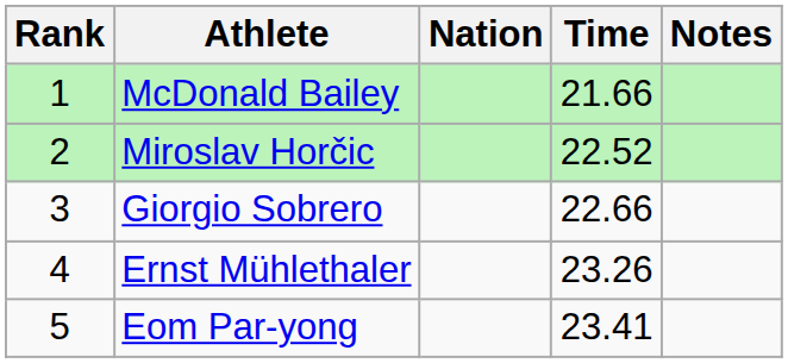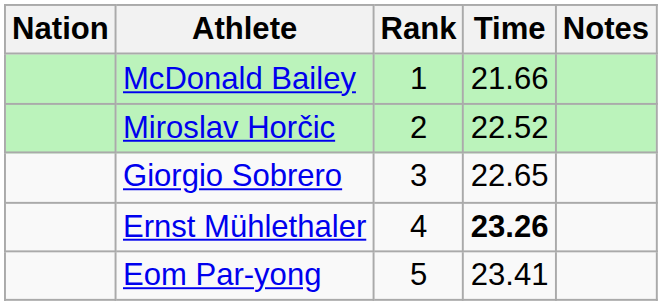columns swapped: Rank <-> Nation
Giorgio Sobrero | Time: 22.66 -> 22.65
Ernst Mühlethaler | Time: normal -> bold
